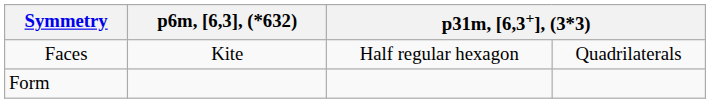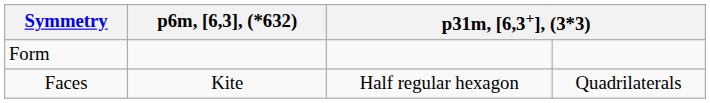rows swapped: Form <-> Faces
